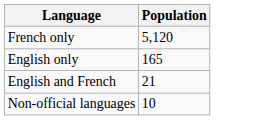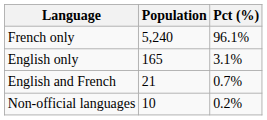+ column: Pct (%) | 96.1% | 3.1% | 0.7% | 0.2%
French only | Population: 5,120 -> 5,240
